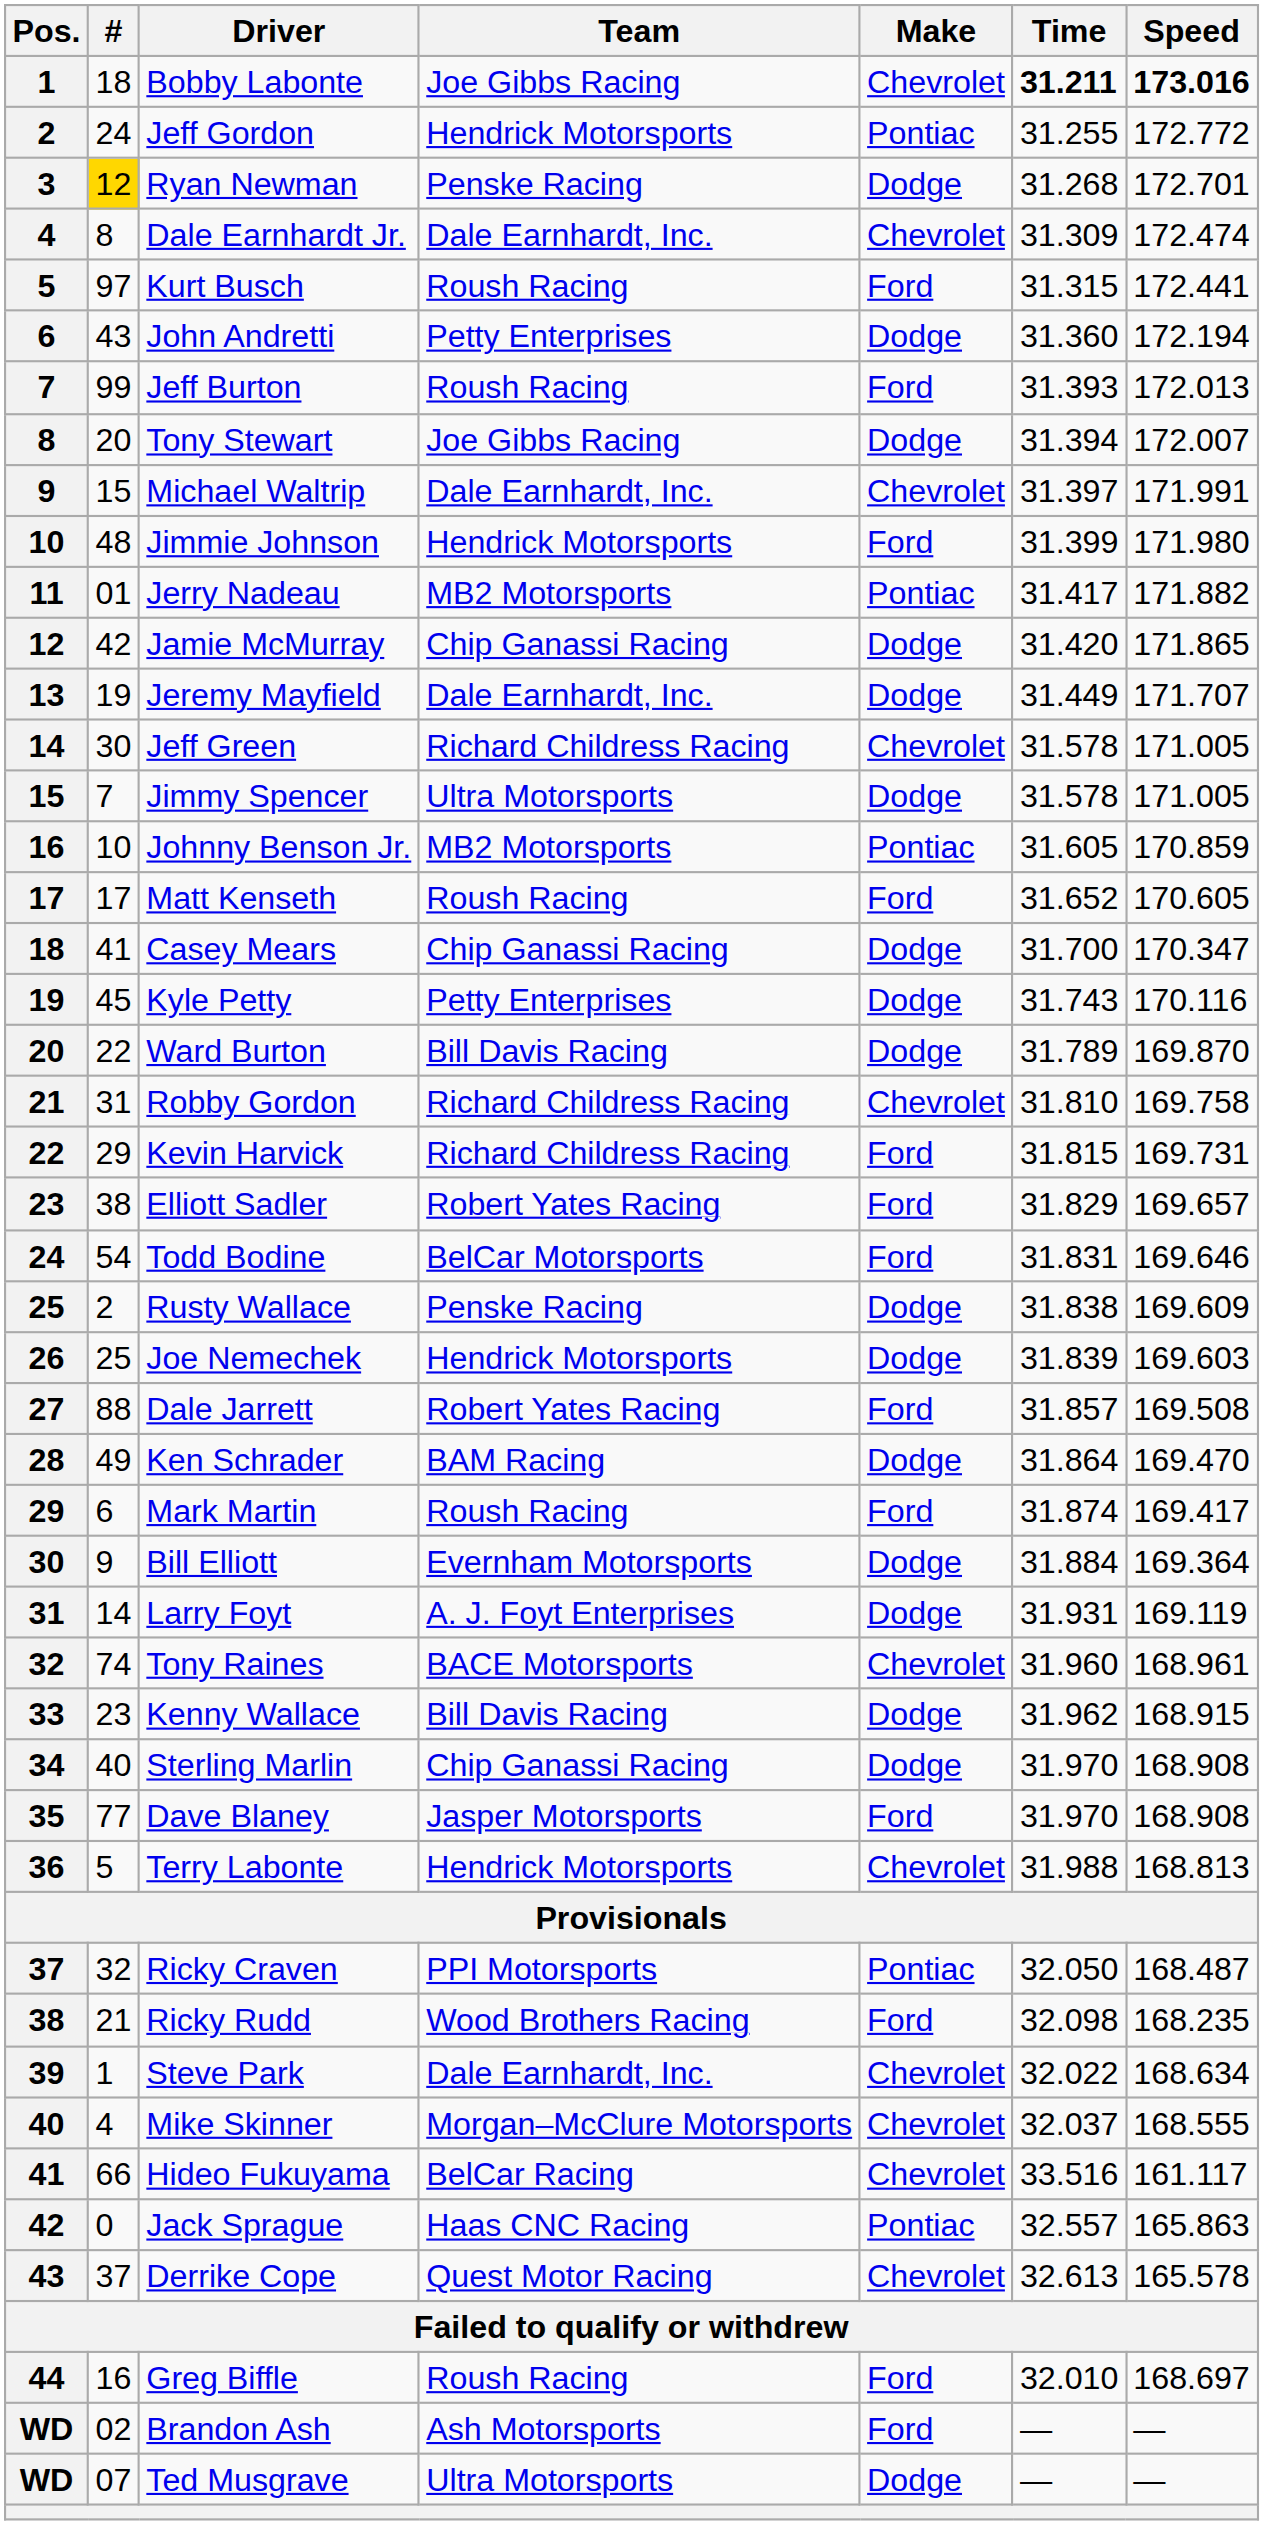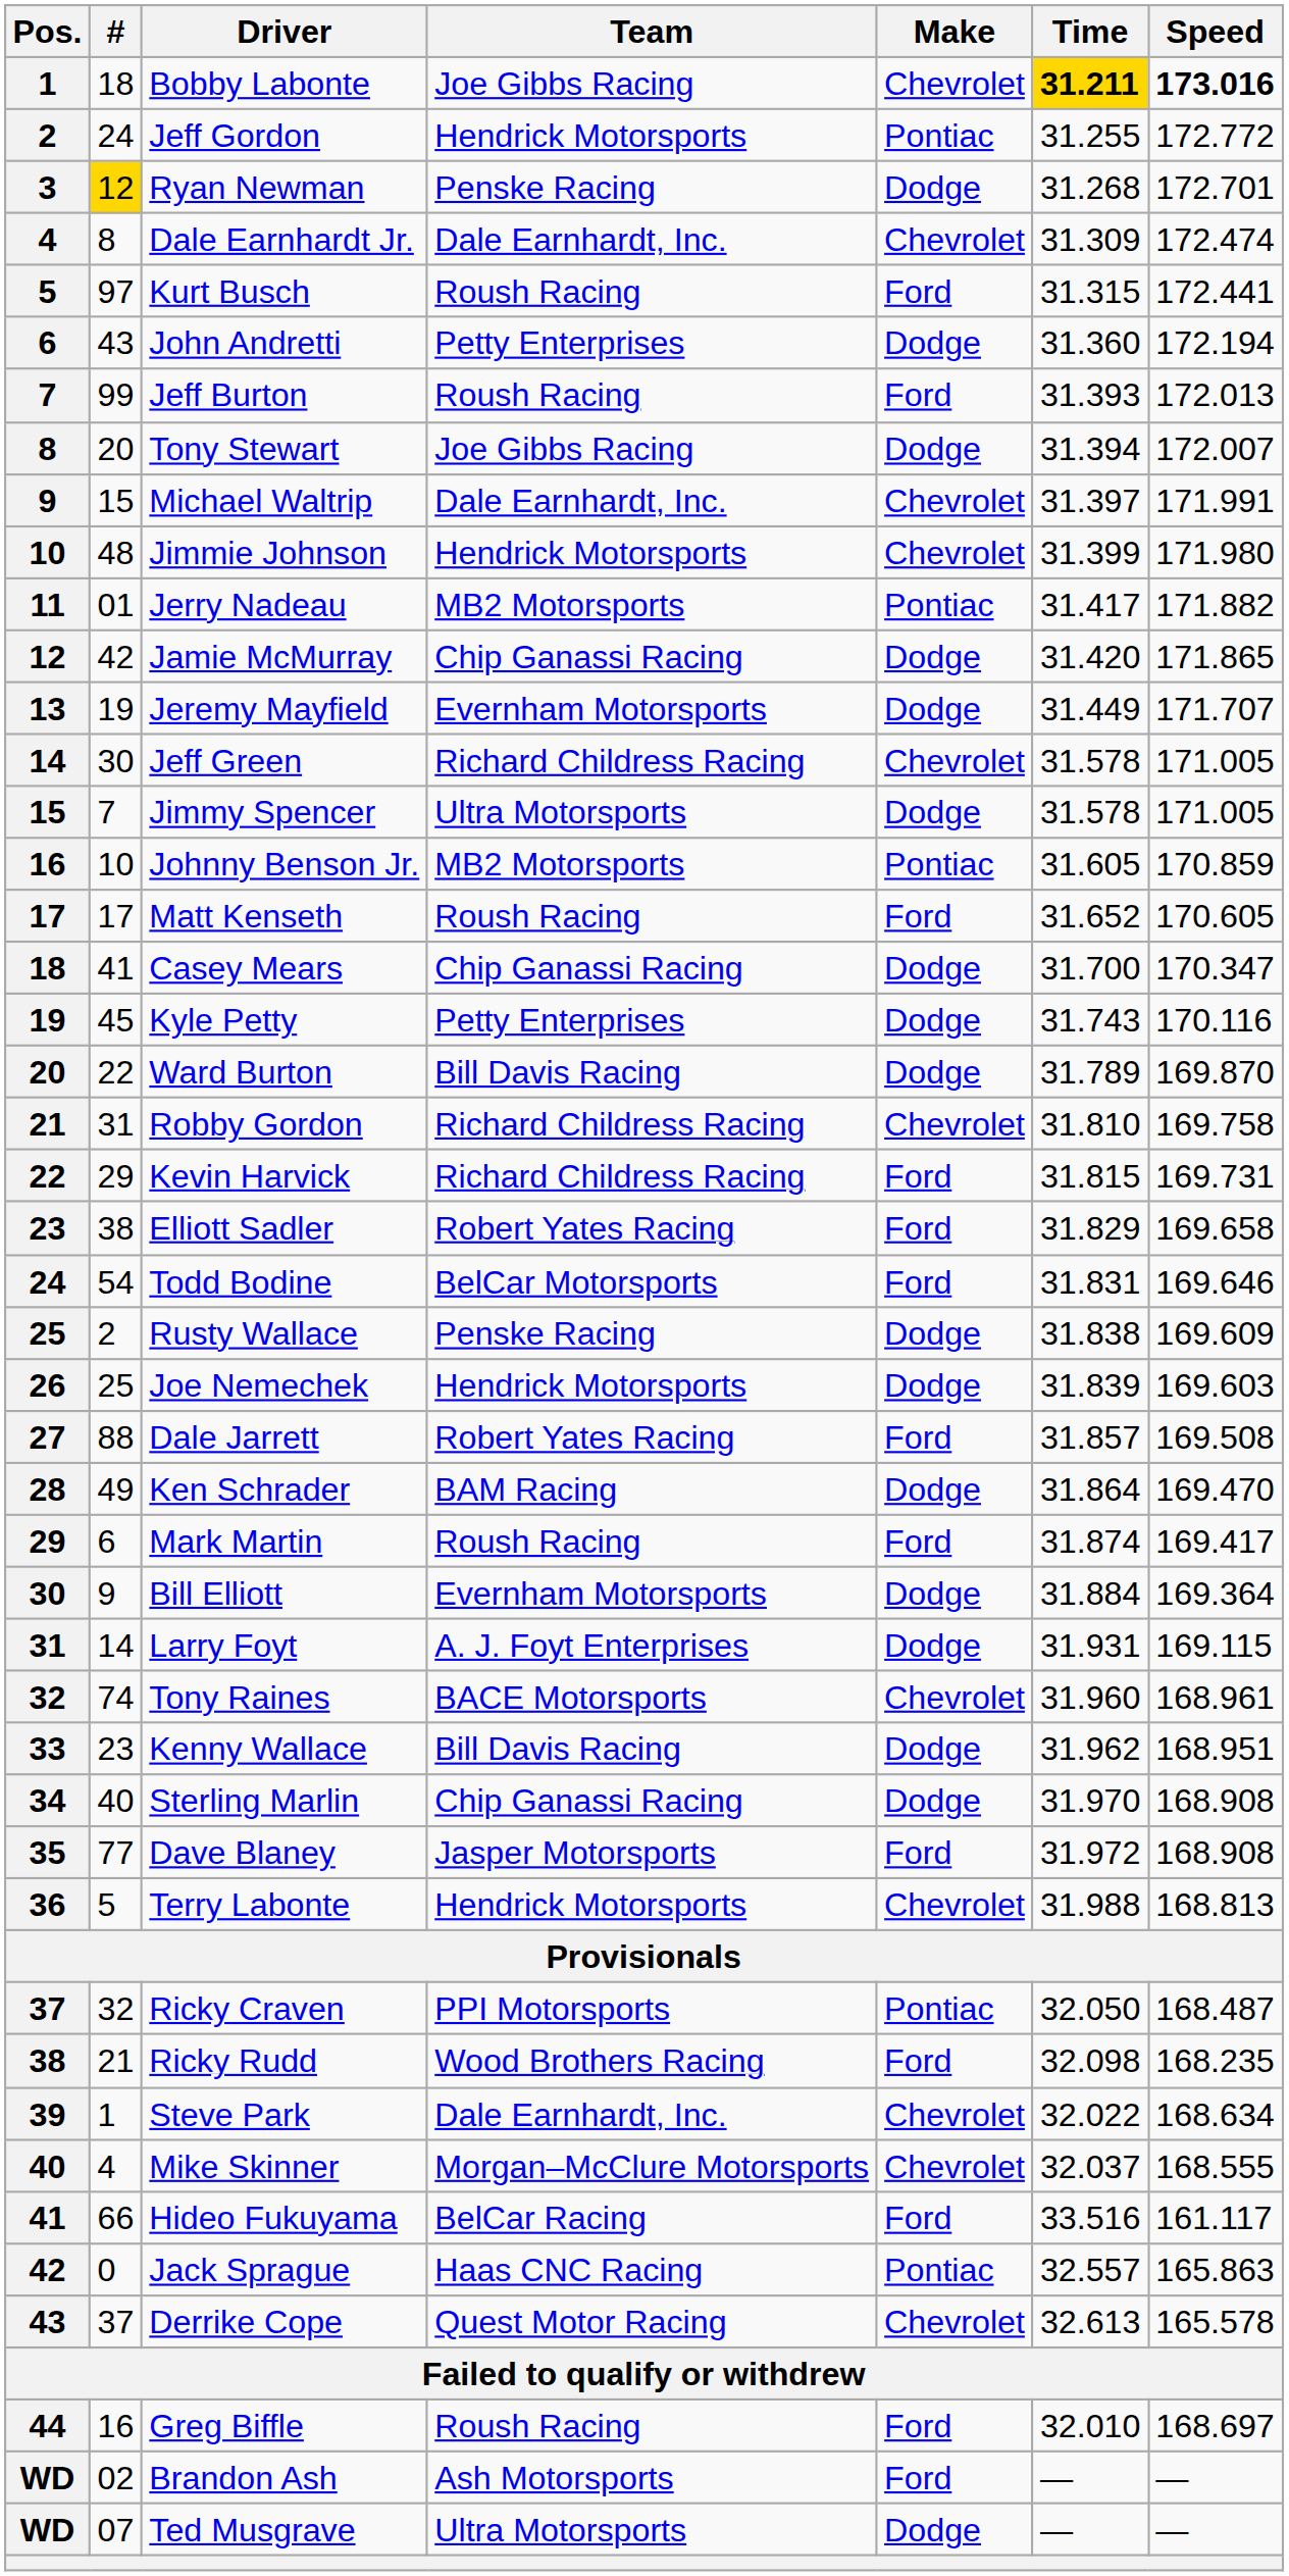Bobby Labonte | Time: no background -> gold background
Jimmie Johnson | Make: Ford -> Chevrolet
Jeremy Mayfield | Team: Dale Earnhardt, Inc. -> Evernham Motorsports
Elliott Sadler | Speed: 169.657 -> 169.658
Larry Foyt | Speed: 169.119 -> 169.115
Kenny Wallace | Speed: 168.915 -> 168.951
Dave Blaney | Time: 31.970 -> 31.972
Hideo Fukuyama | Make: Chevrolet -> Ford
